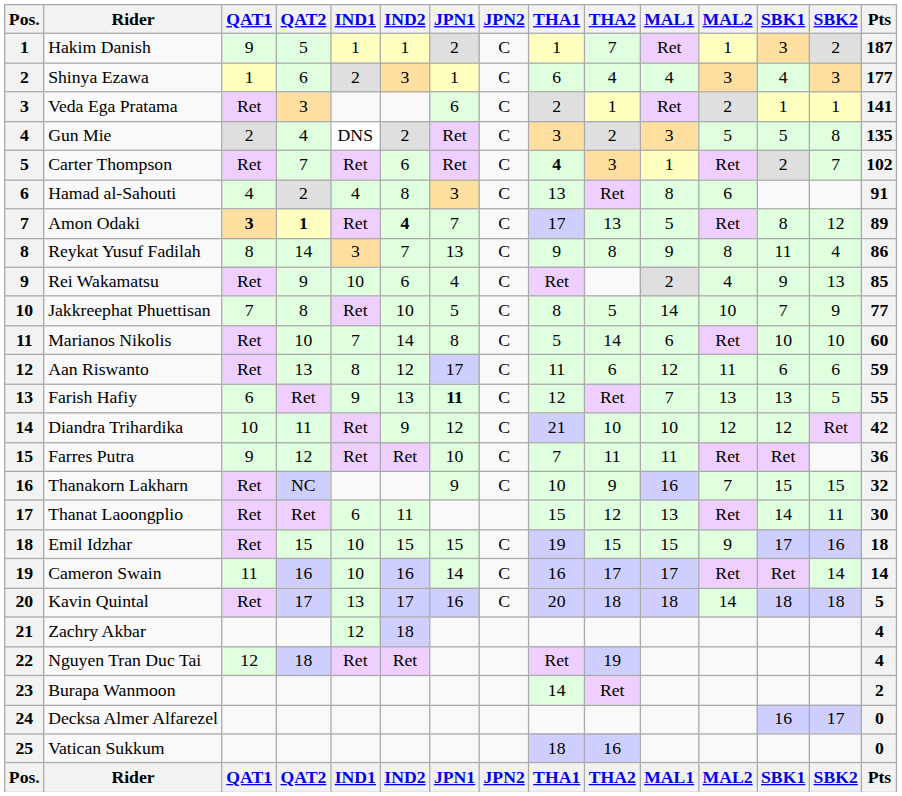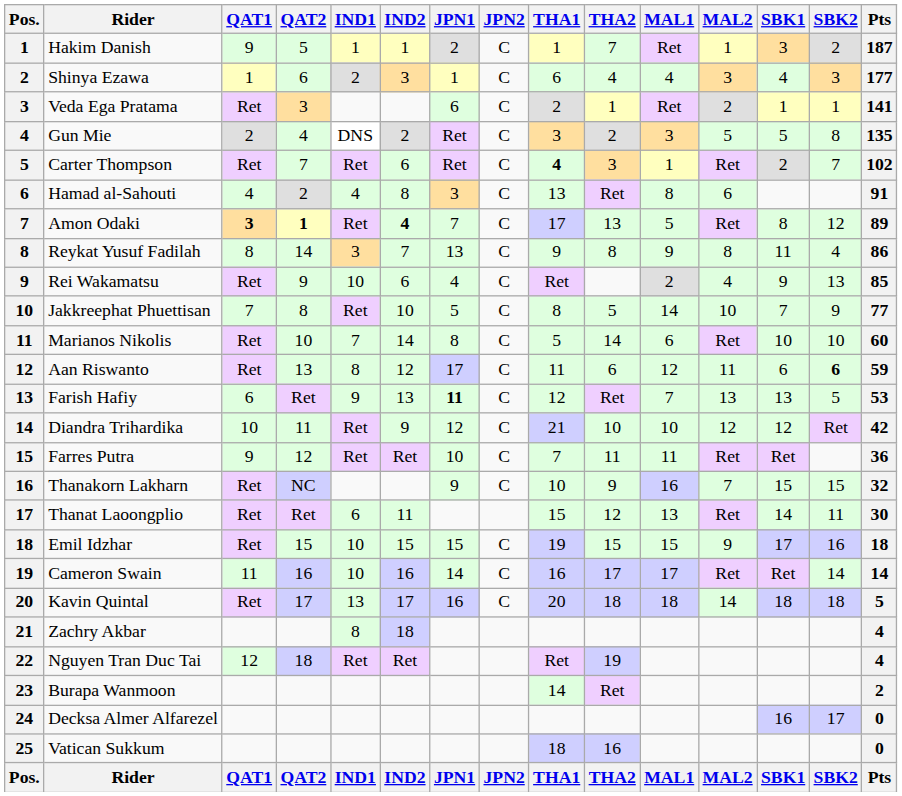Aan Riswanto | SBK2: normal -> bold
Farish Hafiy | Pts: 55 -> 53
Zachry Akbar | IND1: 12 -> 8
